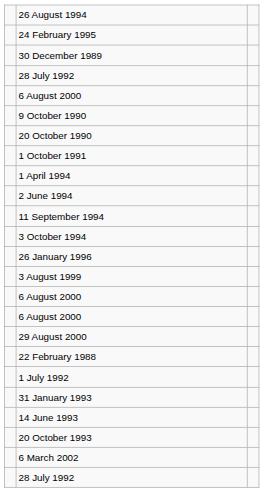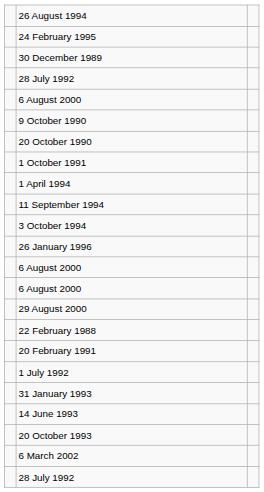- row: 2 June 1994
- row: 3 August 1999
+ row: 20 February 1991
